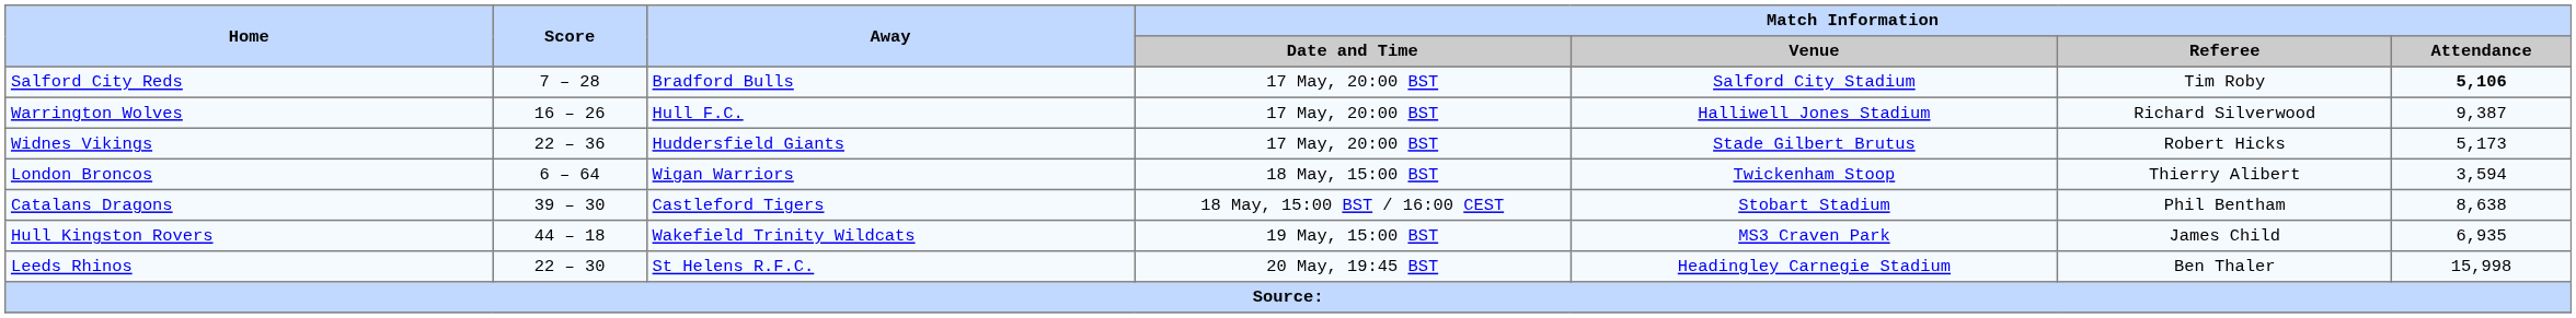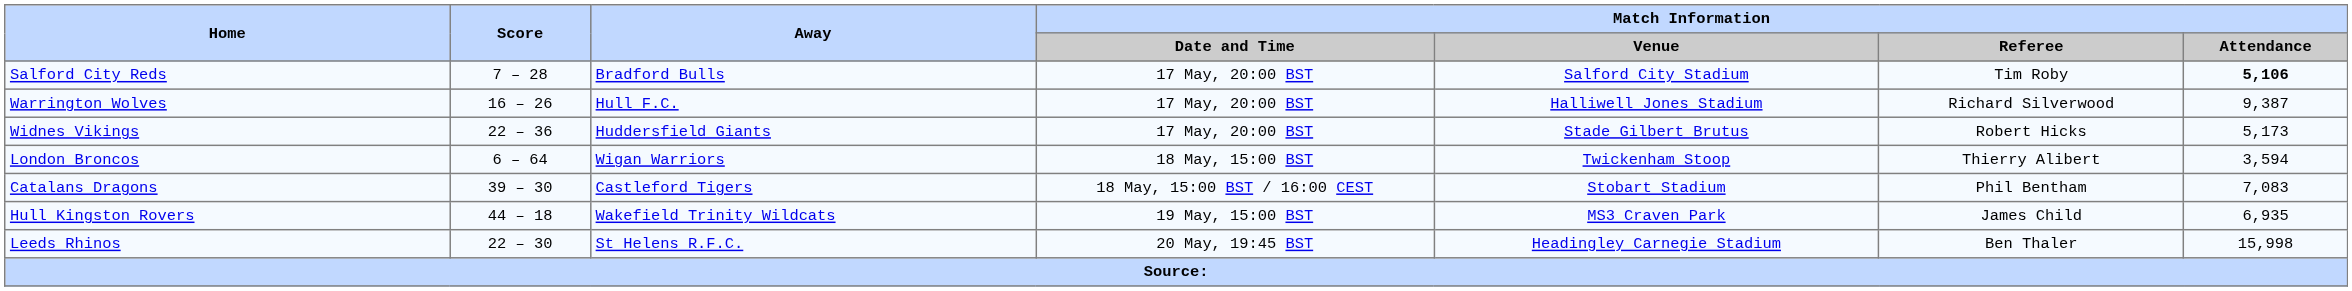Catalans Dragons | Match Information / Attendance: 8,638 -> 7,083
